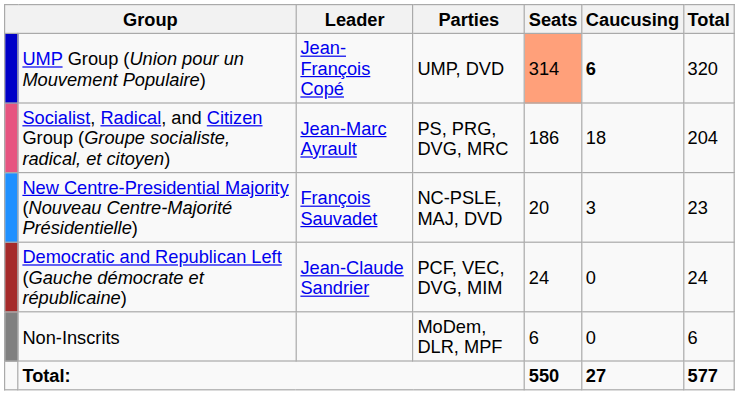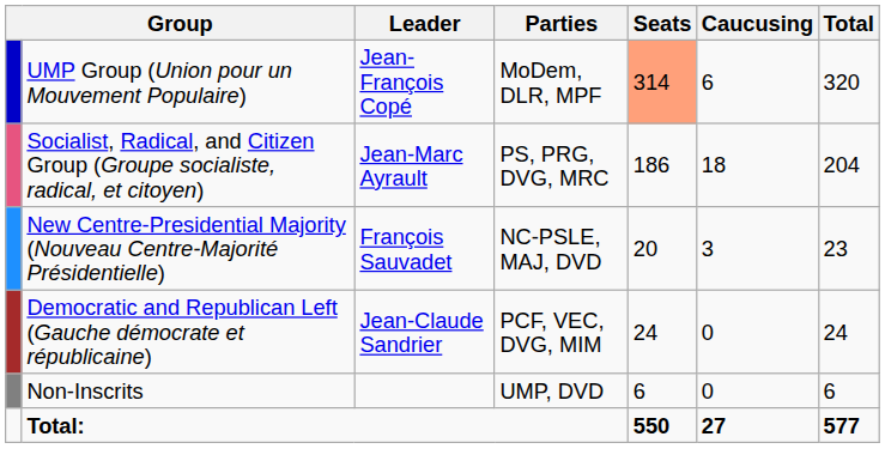UMP Group (Union pour un Mouvement Populaire) | Parties: UMP, DVD -> MoDem, DLR, MPF
UMP Group (Union pour un Mouvement Populaire) | Caucusing: bold -> normal
Non-Inscrits | Parties: MoDem, DLR, MPF -> UMP, DVD
